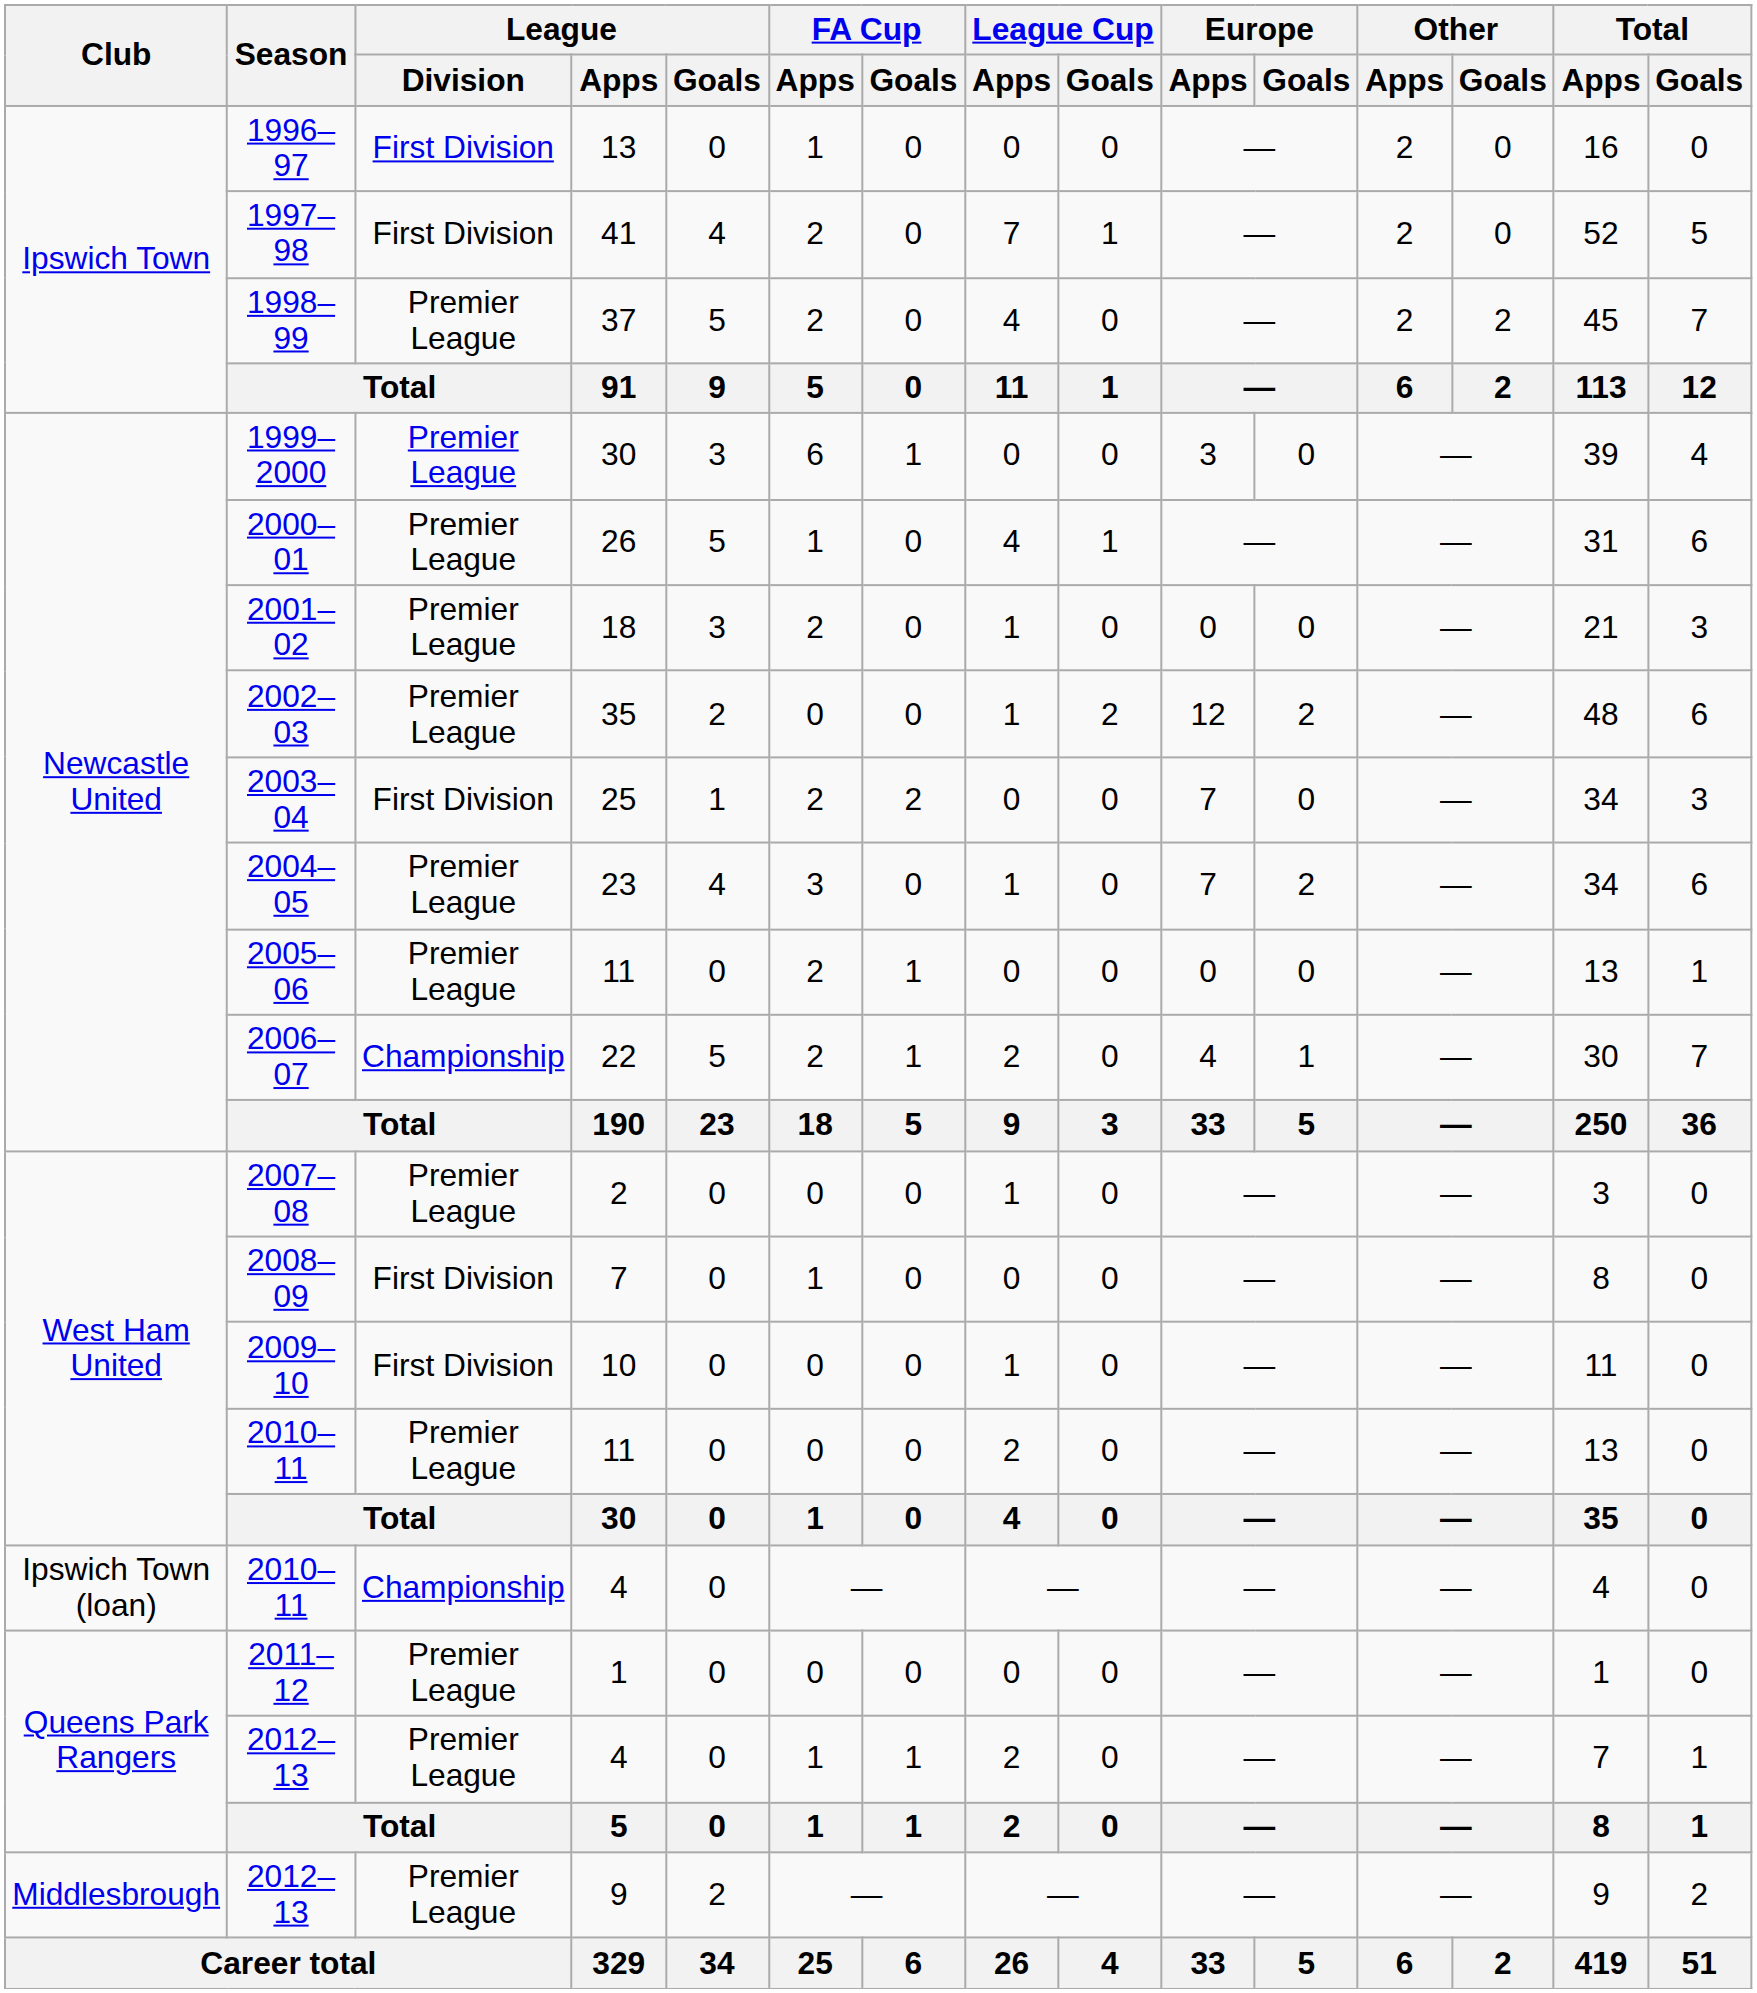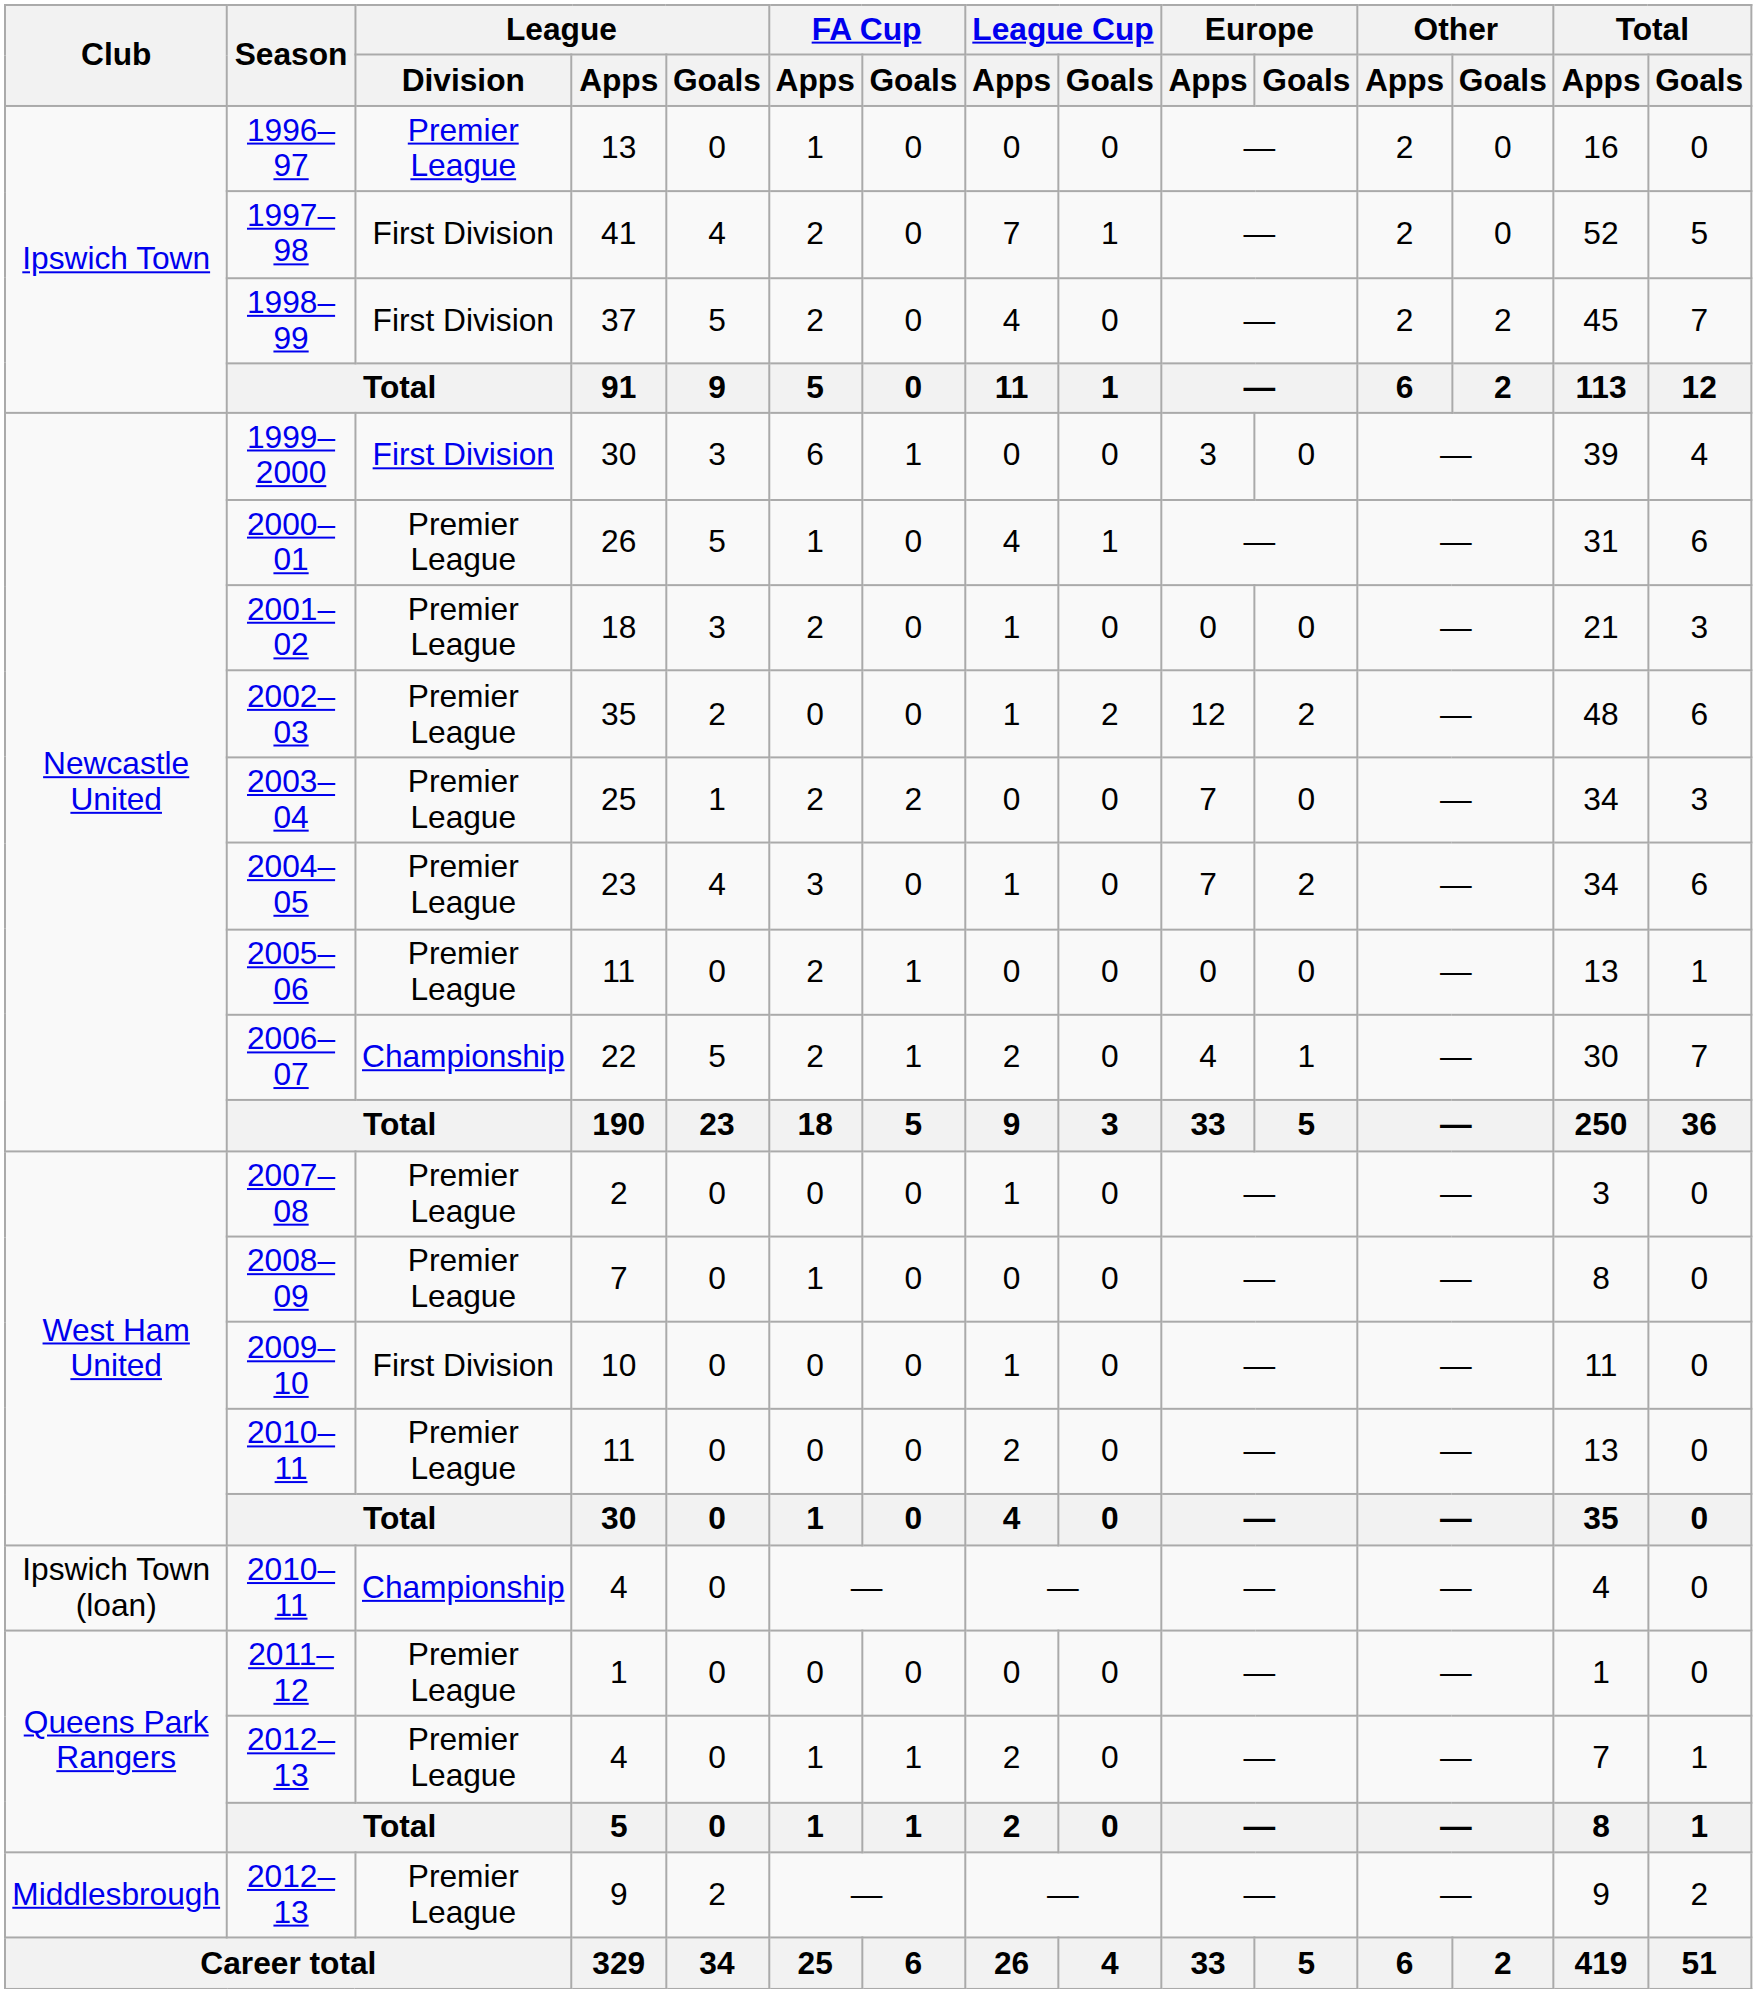1996–97 | League / Division: First Division -> Premier League
1998–99 | League / Division: Premier League -> First Division
1999–2000 | League / Division: Premier League -> First Division
2003–04 | League / Division: First Division -> Premier League
2008–09 | League / Division: First Division -> Premier League
